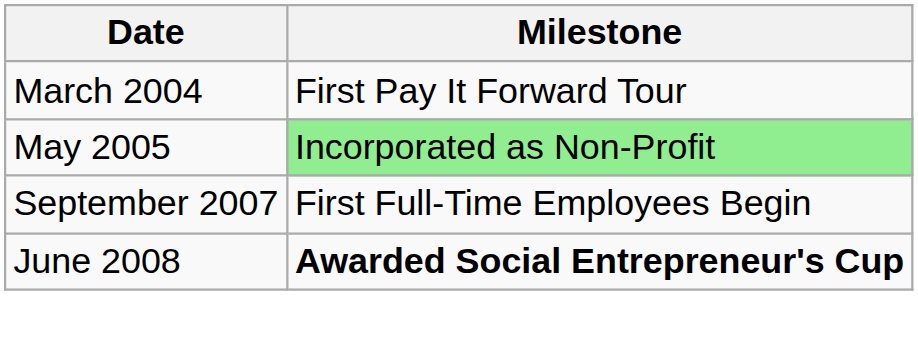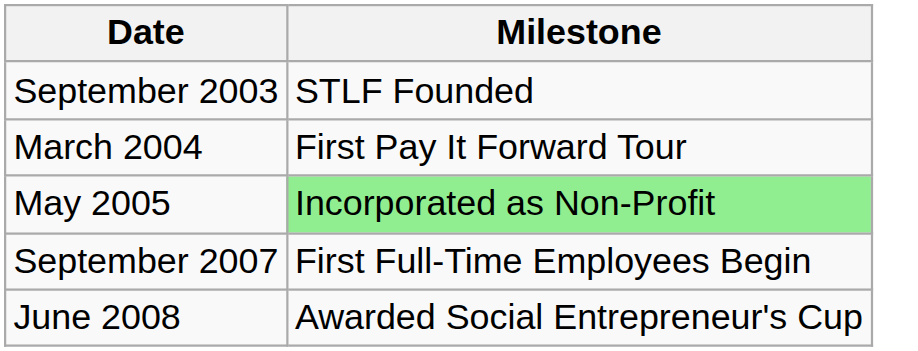+ row: September 2003 | STLF Founded
June 2008 | Milestone: bold -> normal
